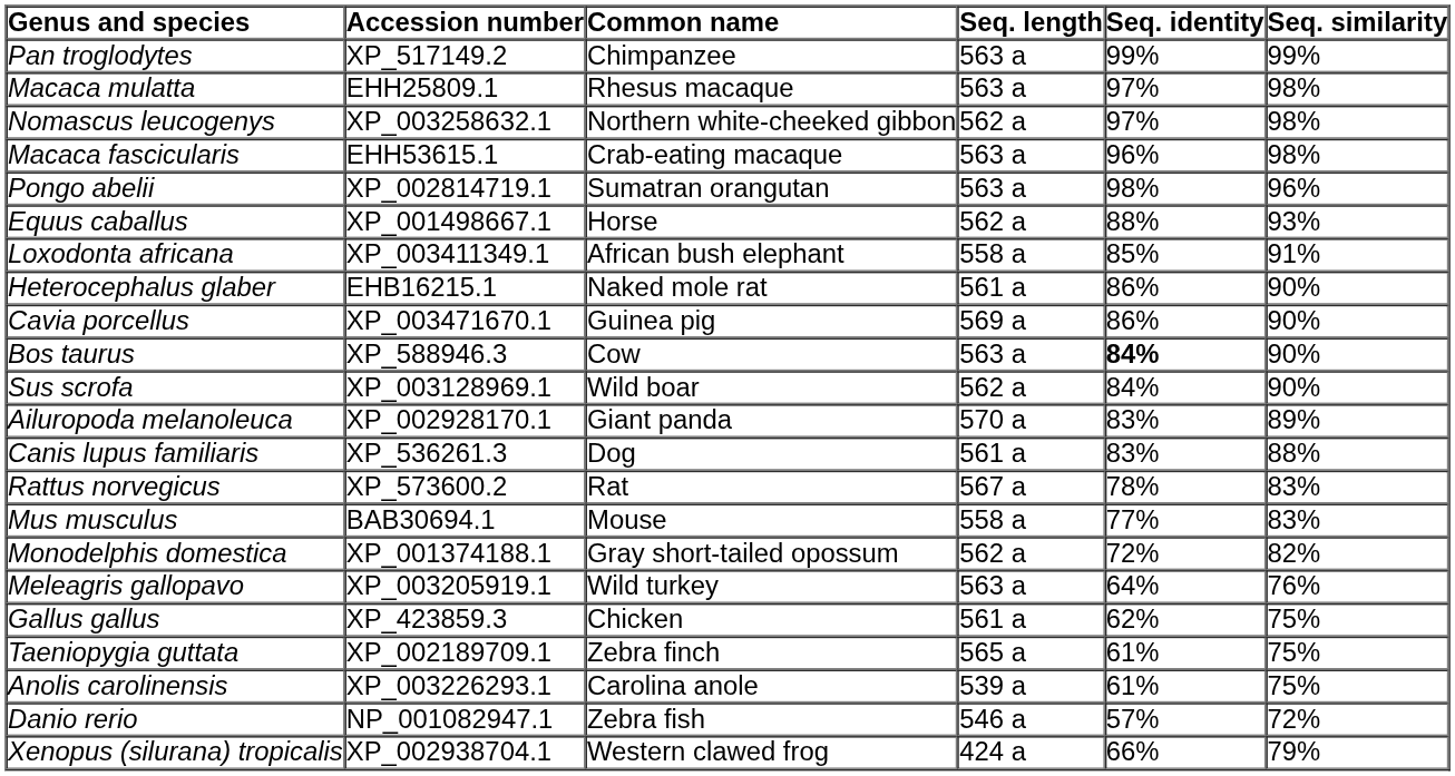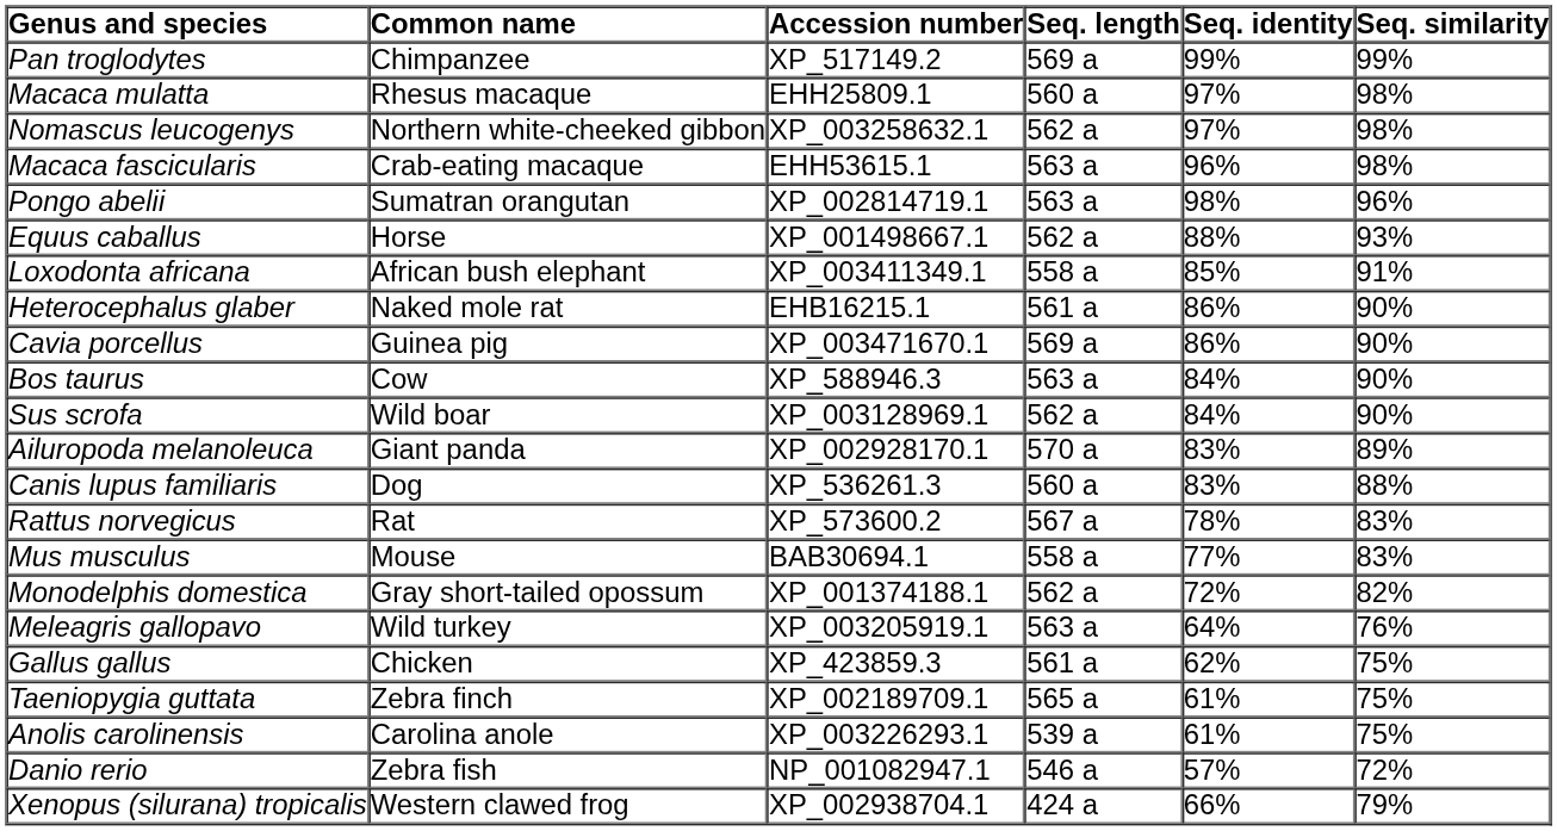columns swapped: Common name <-> Accession number
Pan troglodytes | Seq. length: 563 a -> 569 a
Macaca mulatta | Seq. length: 563 a -> 560 a
Bos taurus | Seq. identity: bold -> normal
Canis lupus familiaris | Seq. length: 561 a -> 560 a
